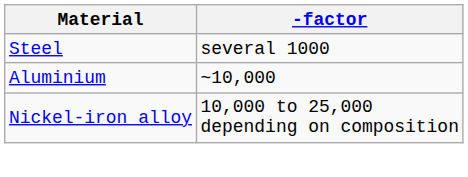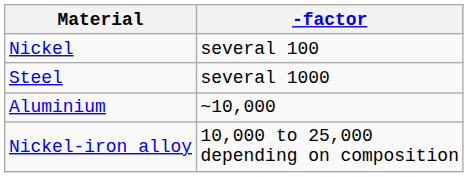+ row: Nickel | several 100
